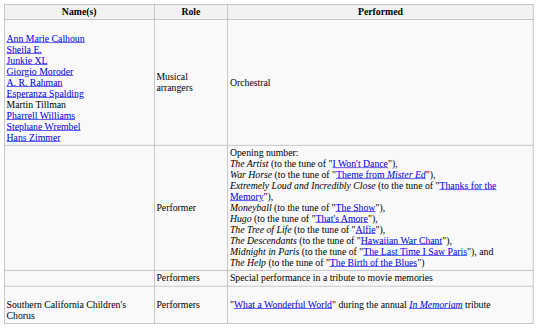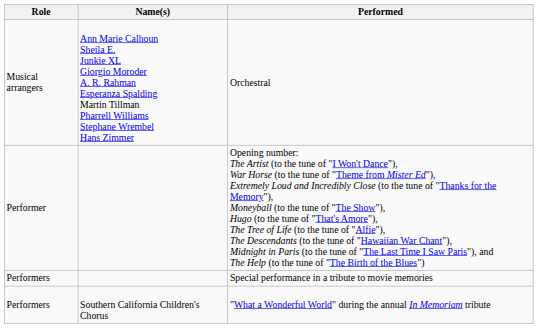columns swapped: Name(s) <-> Role
